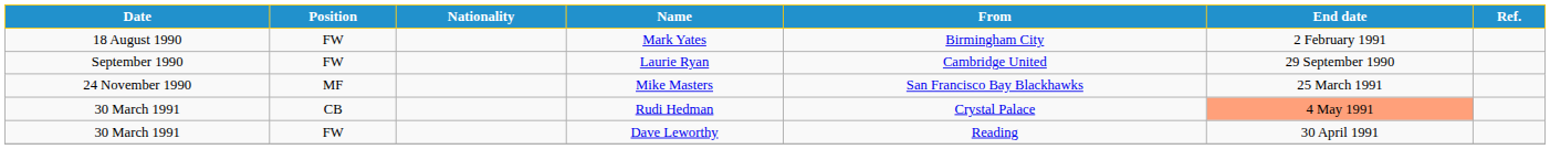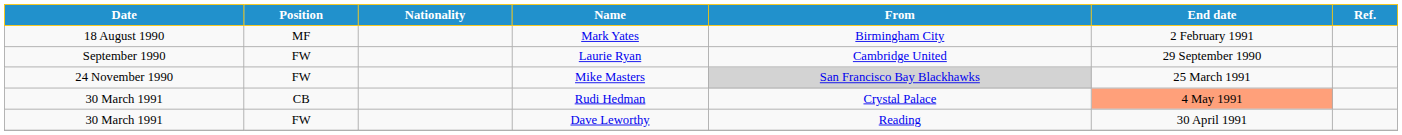Mark Yates | Position: FW -> MF
Mike Masters | Position: MF -> FW
Mike Masters | From: no background -> lightgrey background
